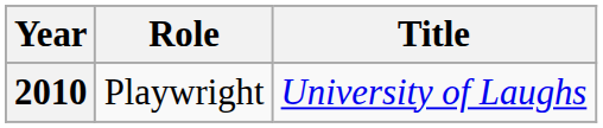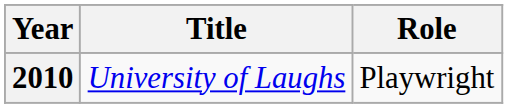columns swapped: Title <-> Role
